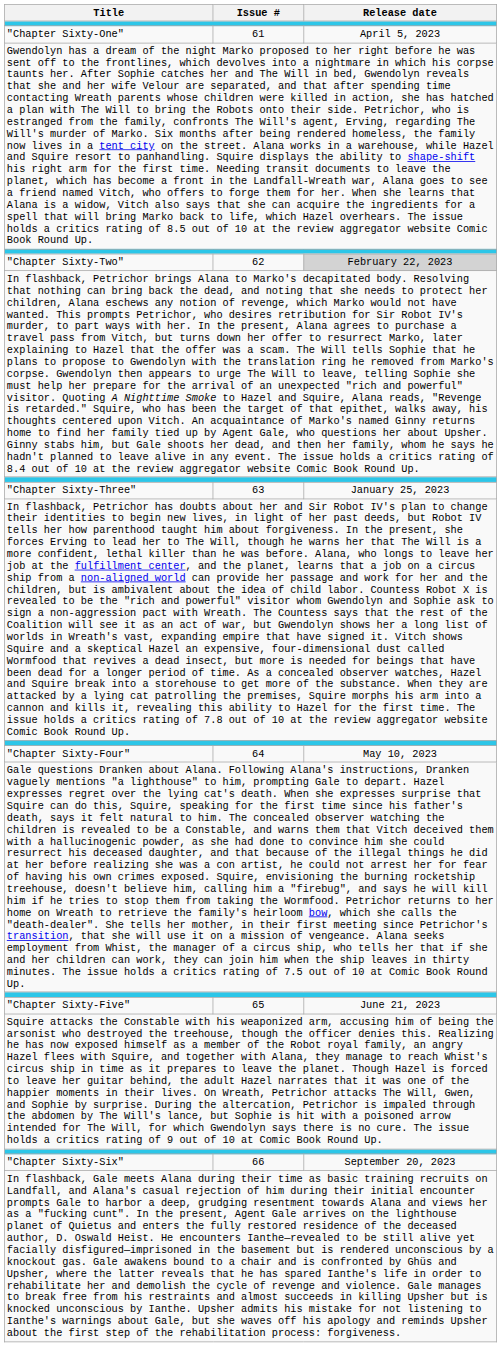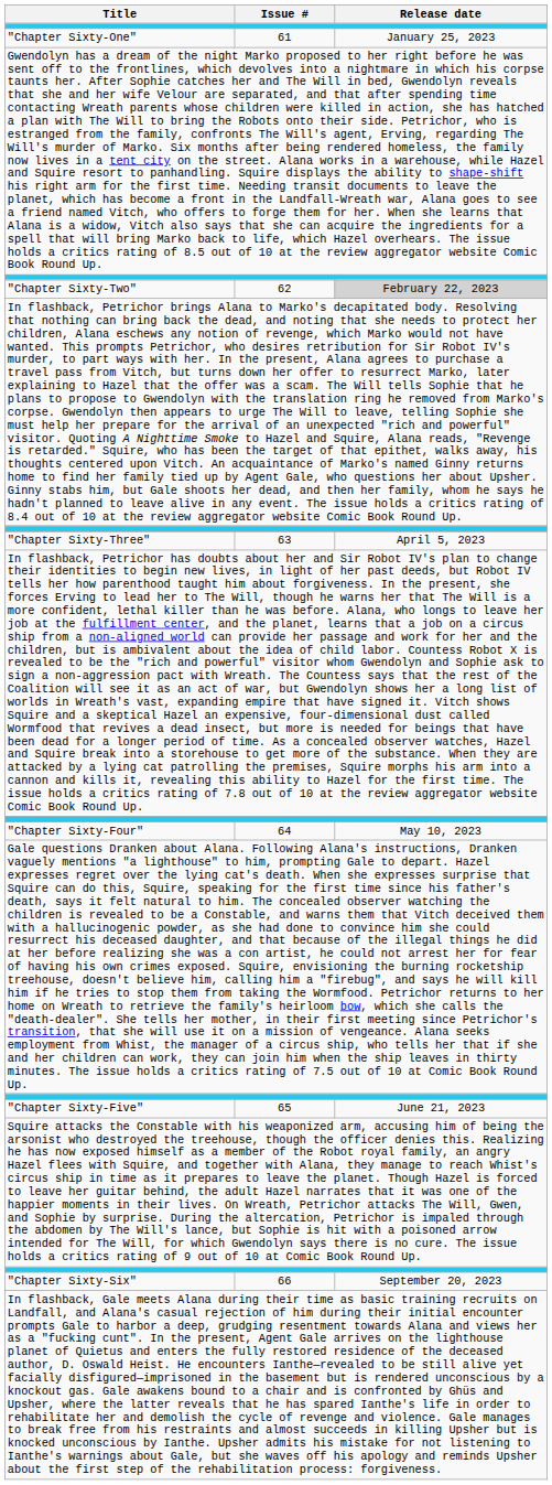"Chapter Sixty-One" | Release date: April 5, 2023 -> January 25, 2023
"Chapter Sixty-Three" | Release date: January 25, 2023 -> April 5, 2023
